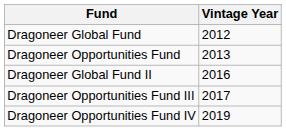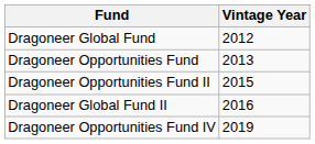+ row: Dragoneer Opportunities Fund II | 2015
- row: Dragoneer Opportunities Fund III | 2017
